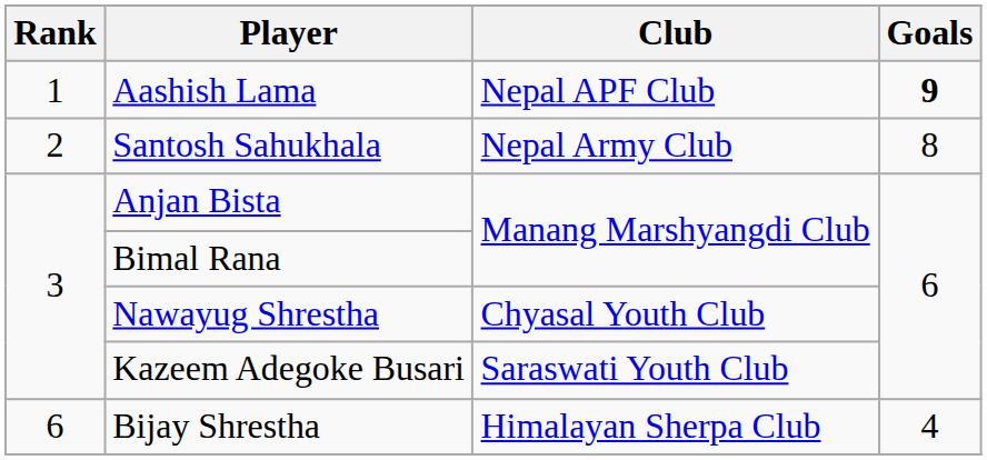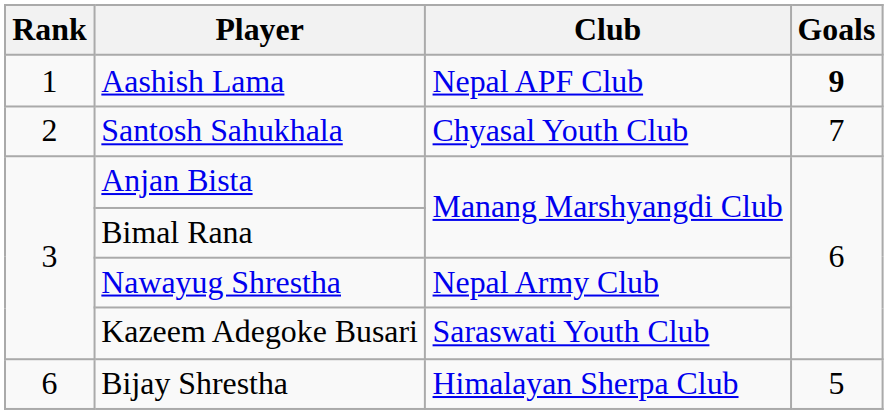Santosh Sahukhala | Club: Nepal Army Club -> Chyasal Youth Club
Santosh Sahukhala | Goals: 8 -> 7
Nawayug Shrestha | Club: Chyasal Youth Club -> Nepal Army Club
Bijay Shrestha | Goals: 4 -> 5
